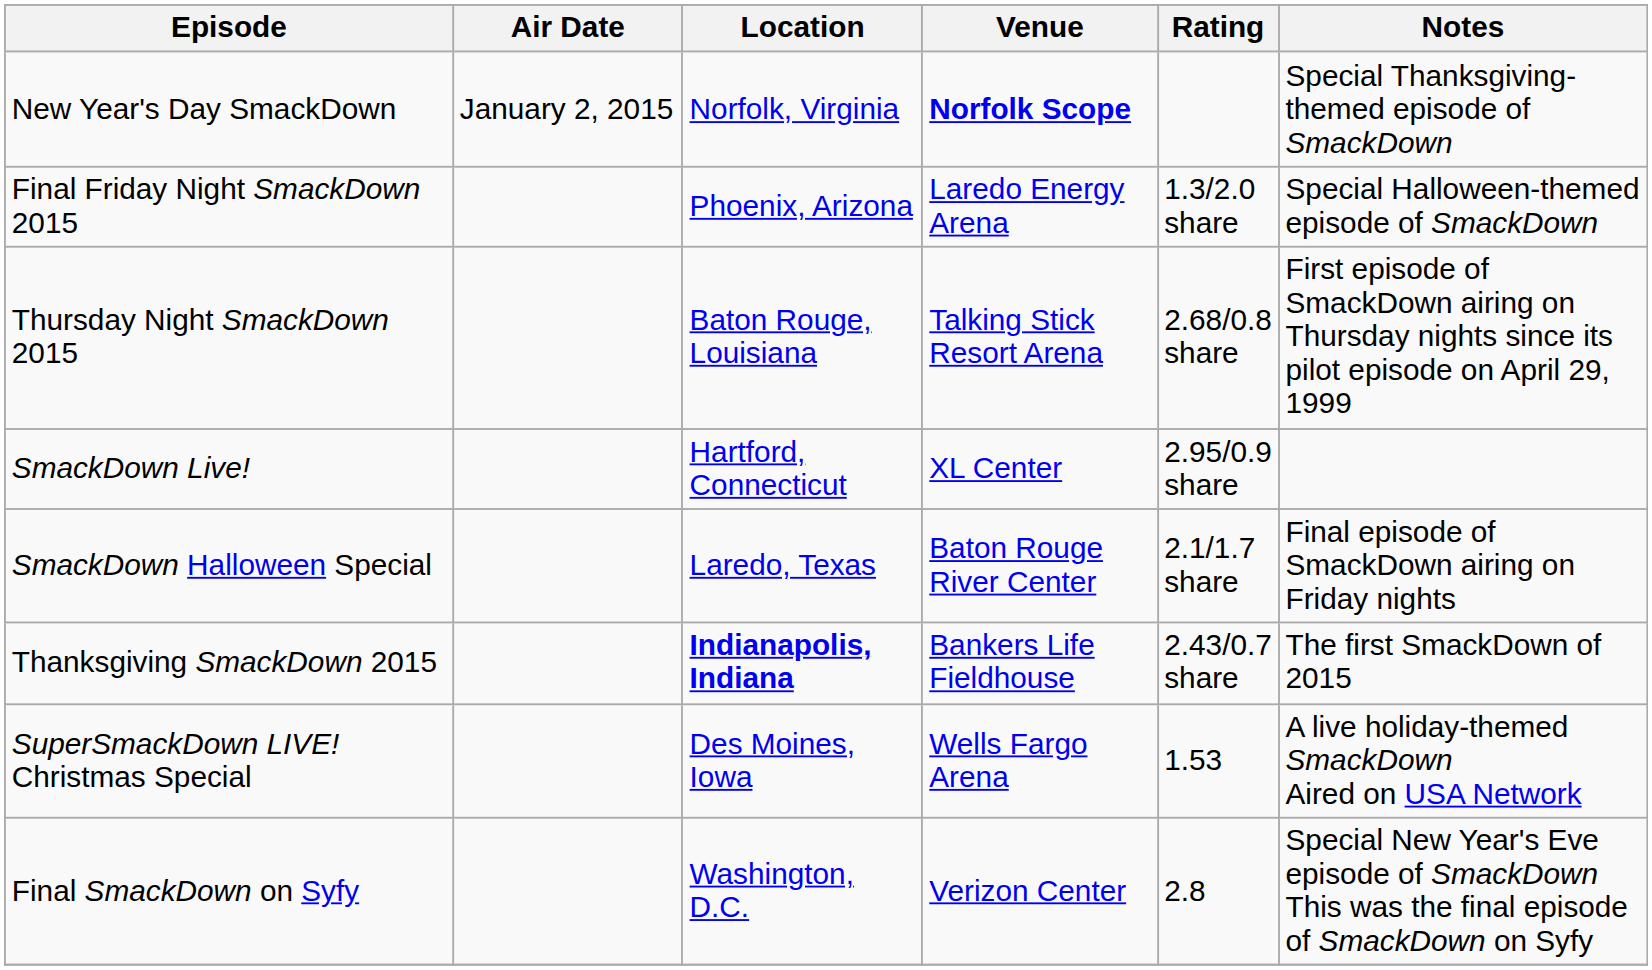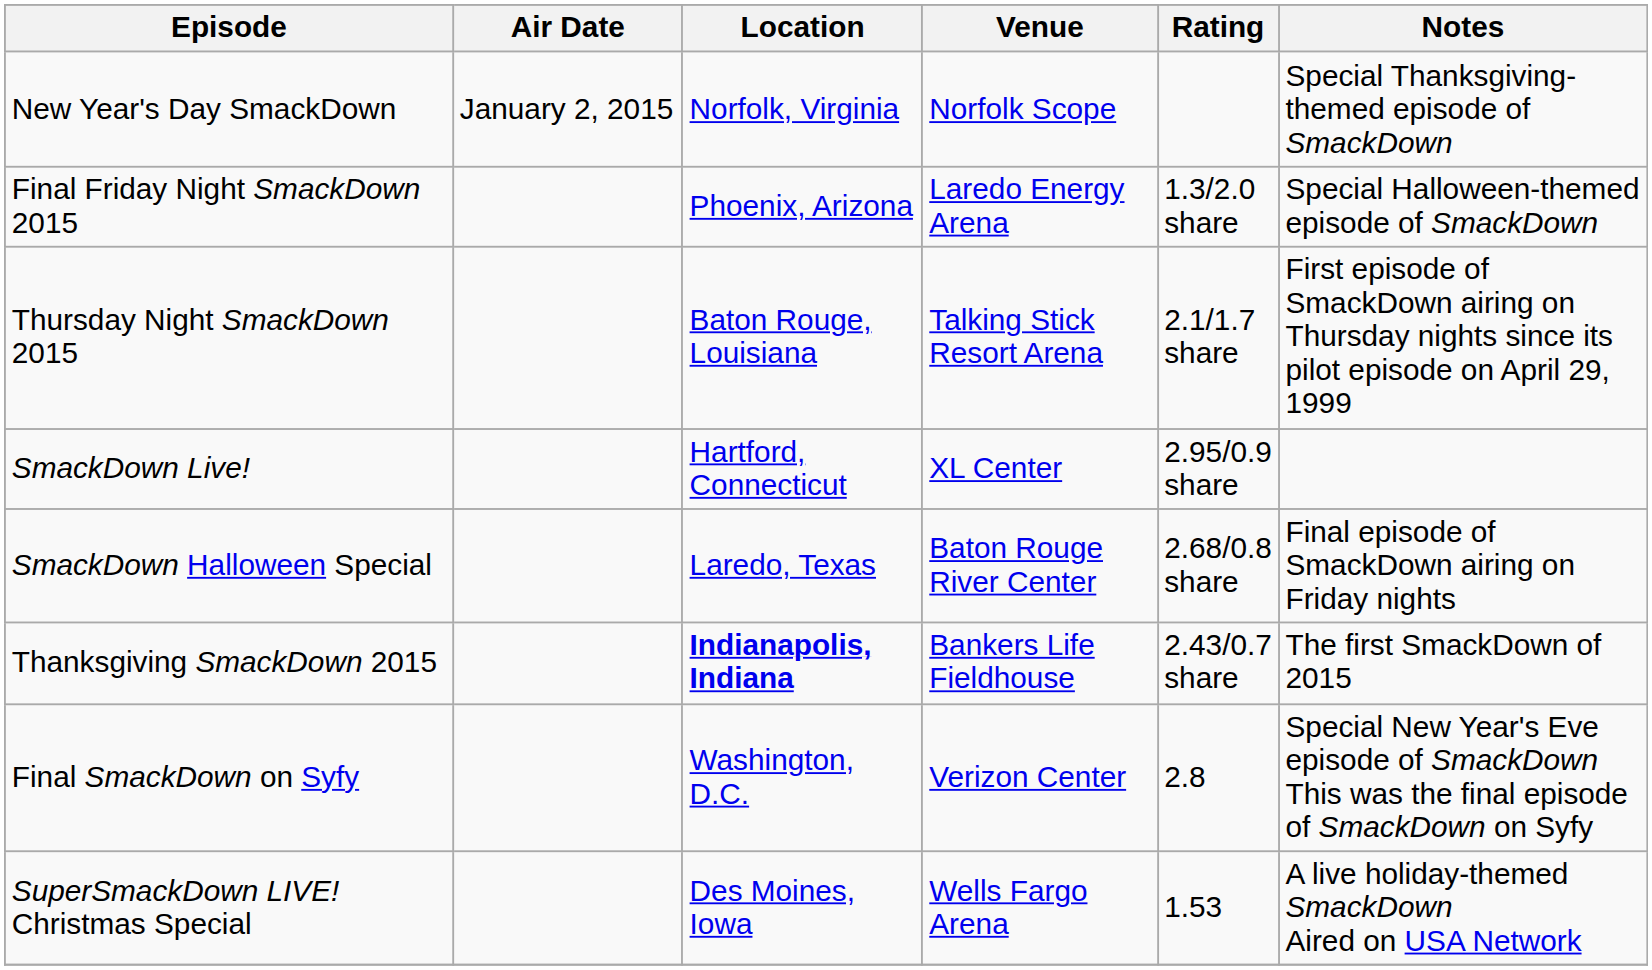New Year's Day SmackDown | Venue: bold -> normal
Thursday Night SmackDown 2015 | Rating: 2.68/0.8 share -> 2.1/1.7 share
SmackDown Halloween Special | Rating: 2.1/1.7 share -> 2.68/0.8 share
rows swapped: SuperSmackDown LIVE! Christmas Special <-> Final SmackDown on Syfy
